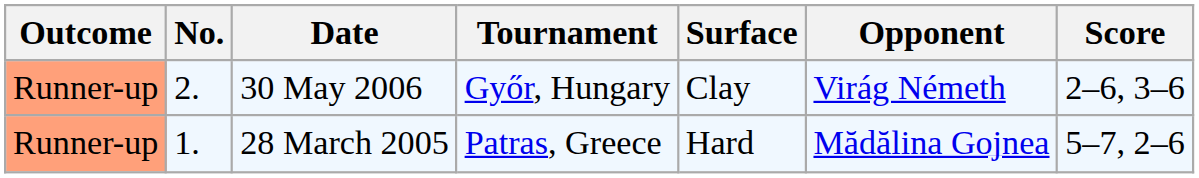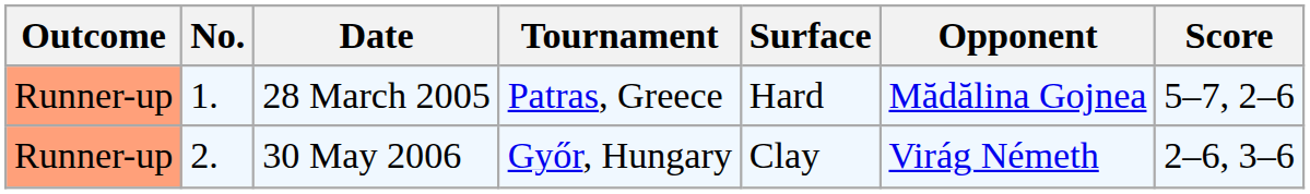rows swapped: 28 March 2005 <-> 30 May 2006
